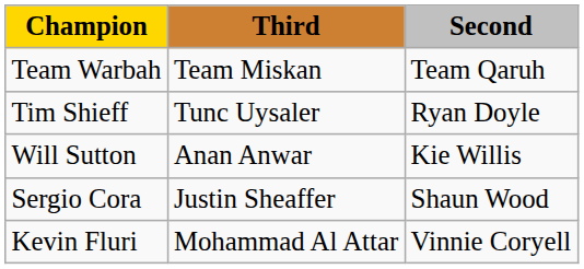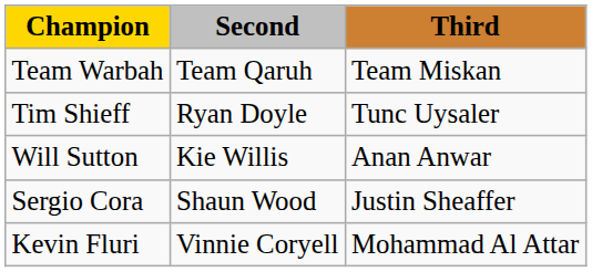columns swapped: Second <-> Third
